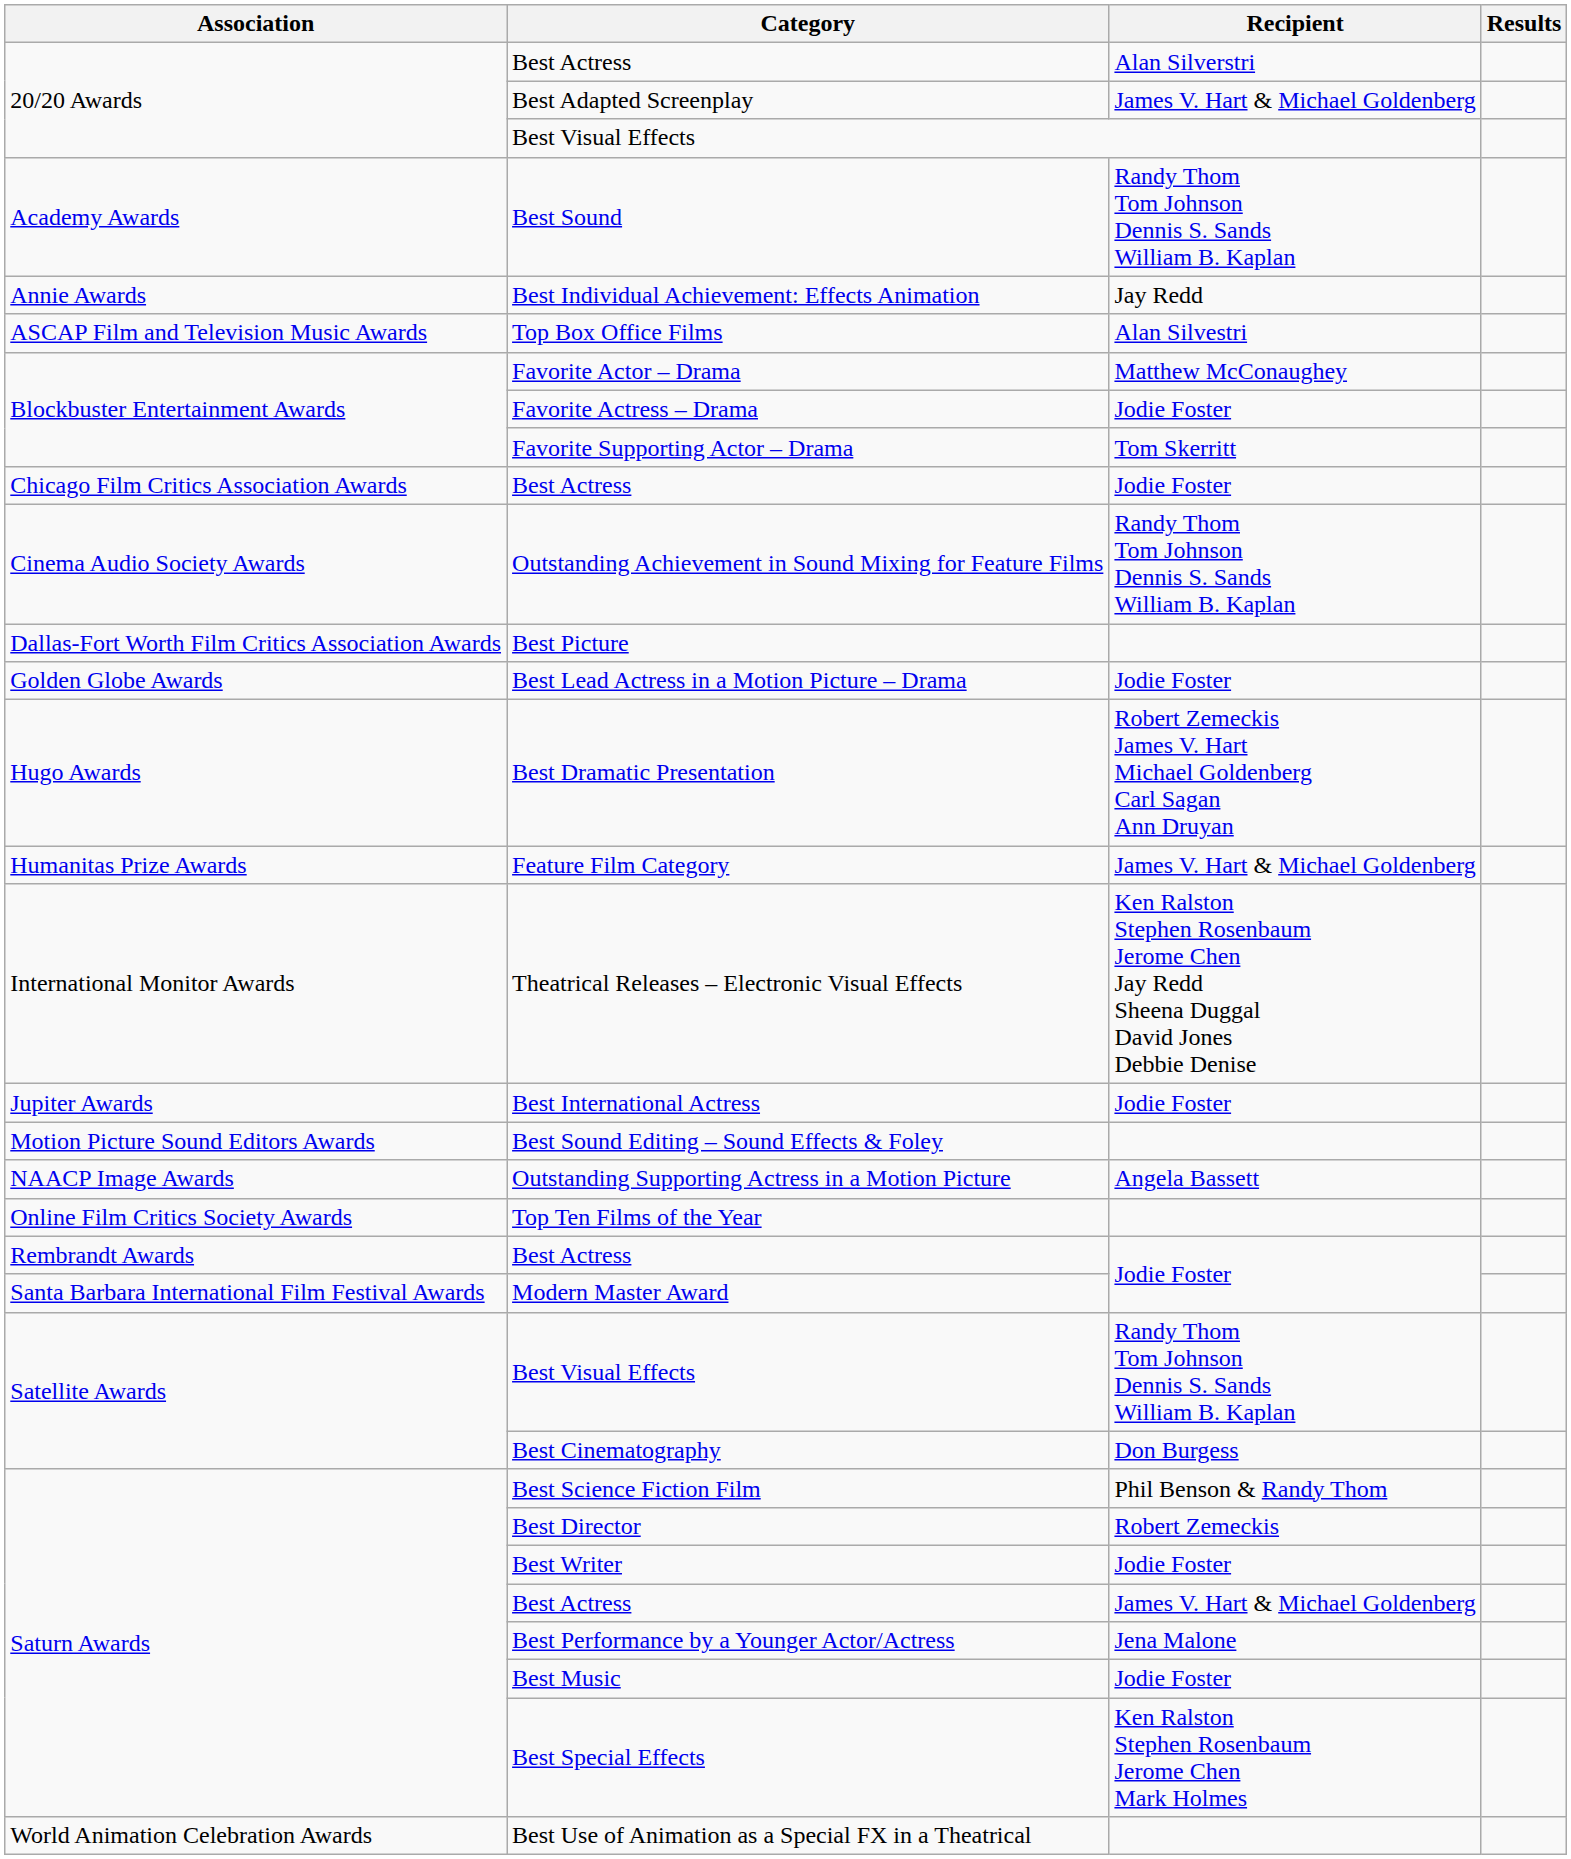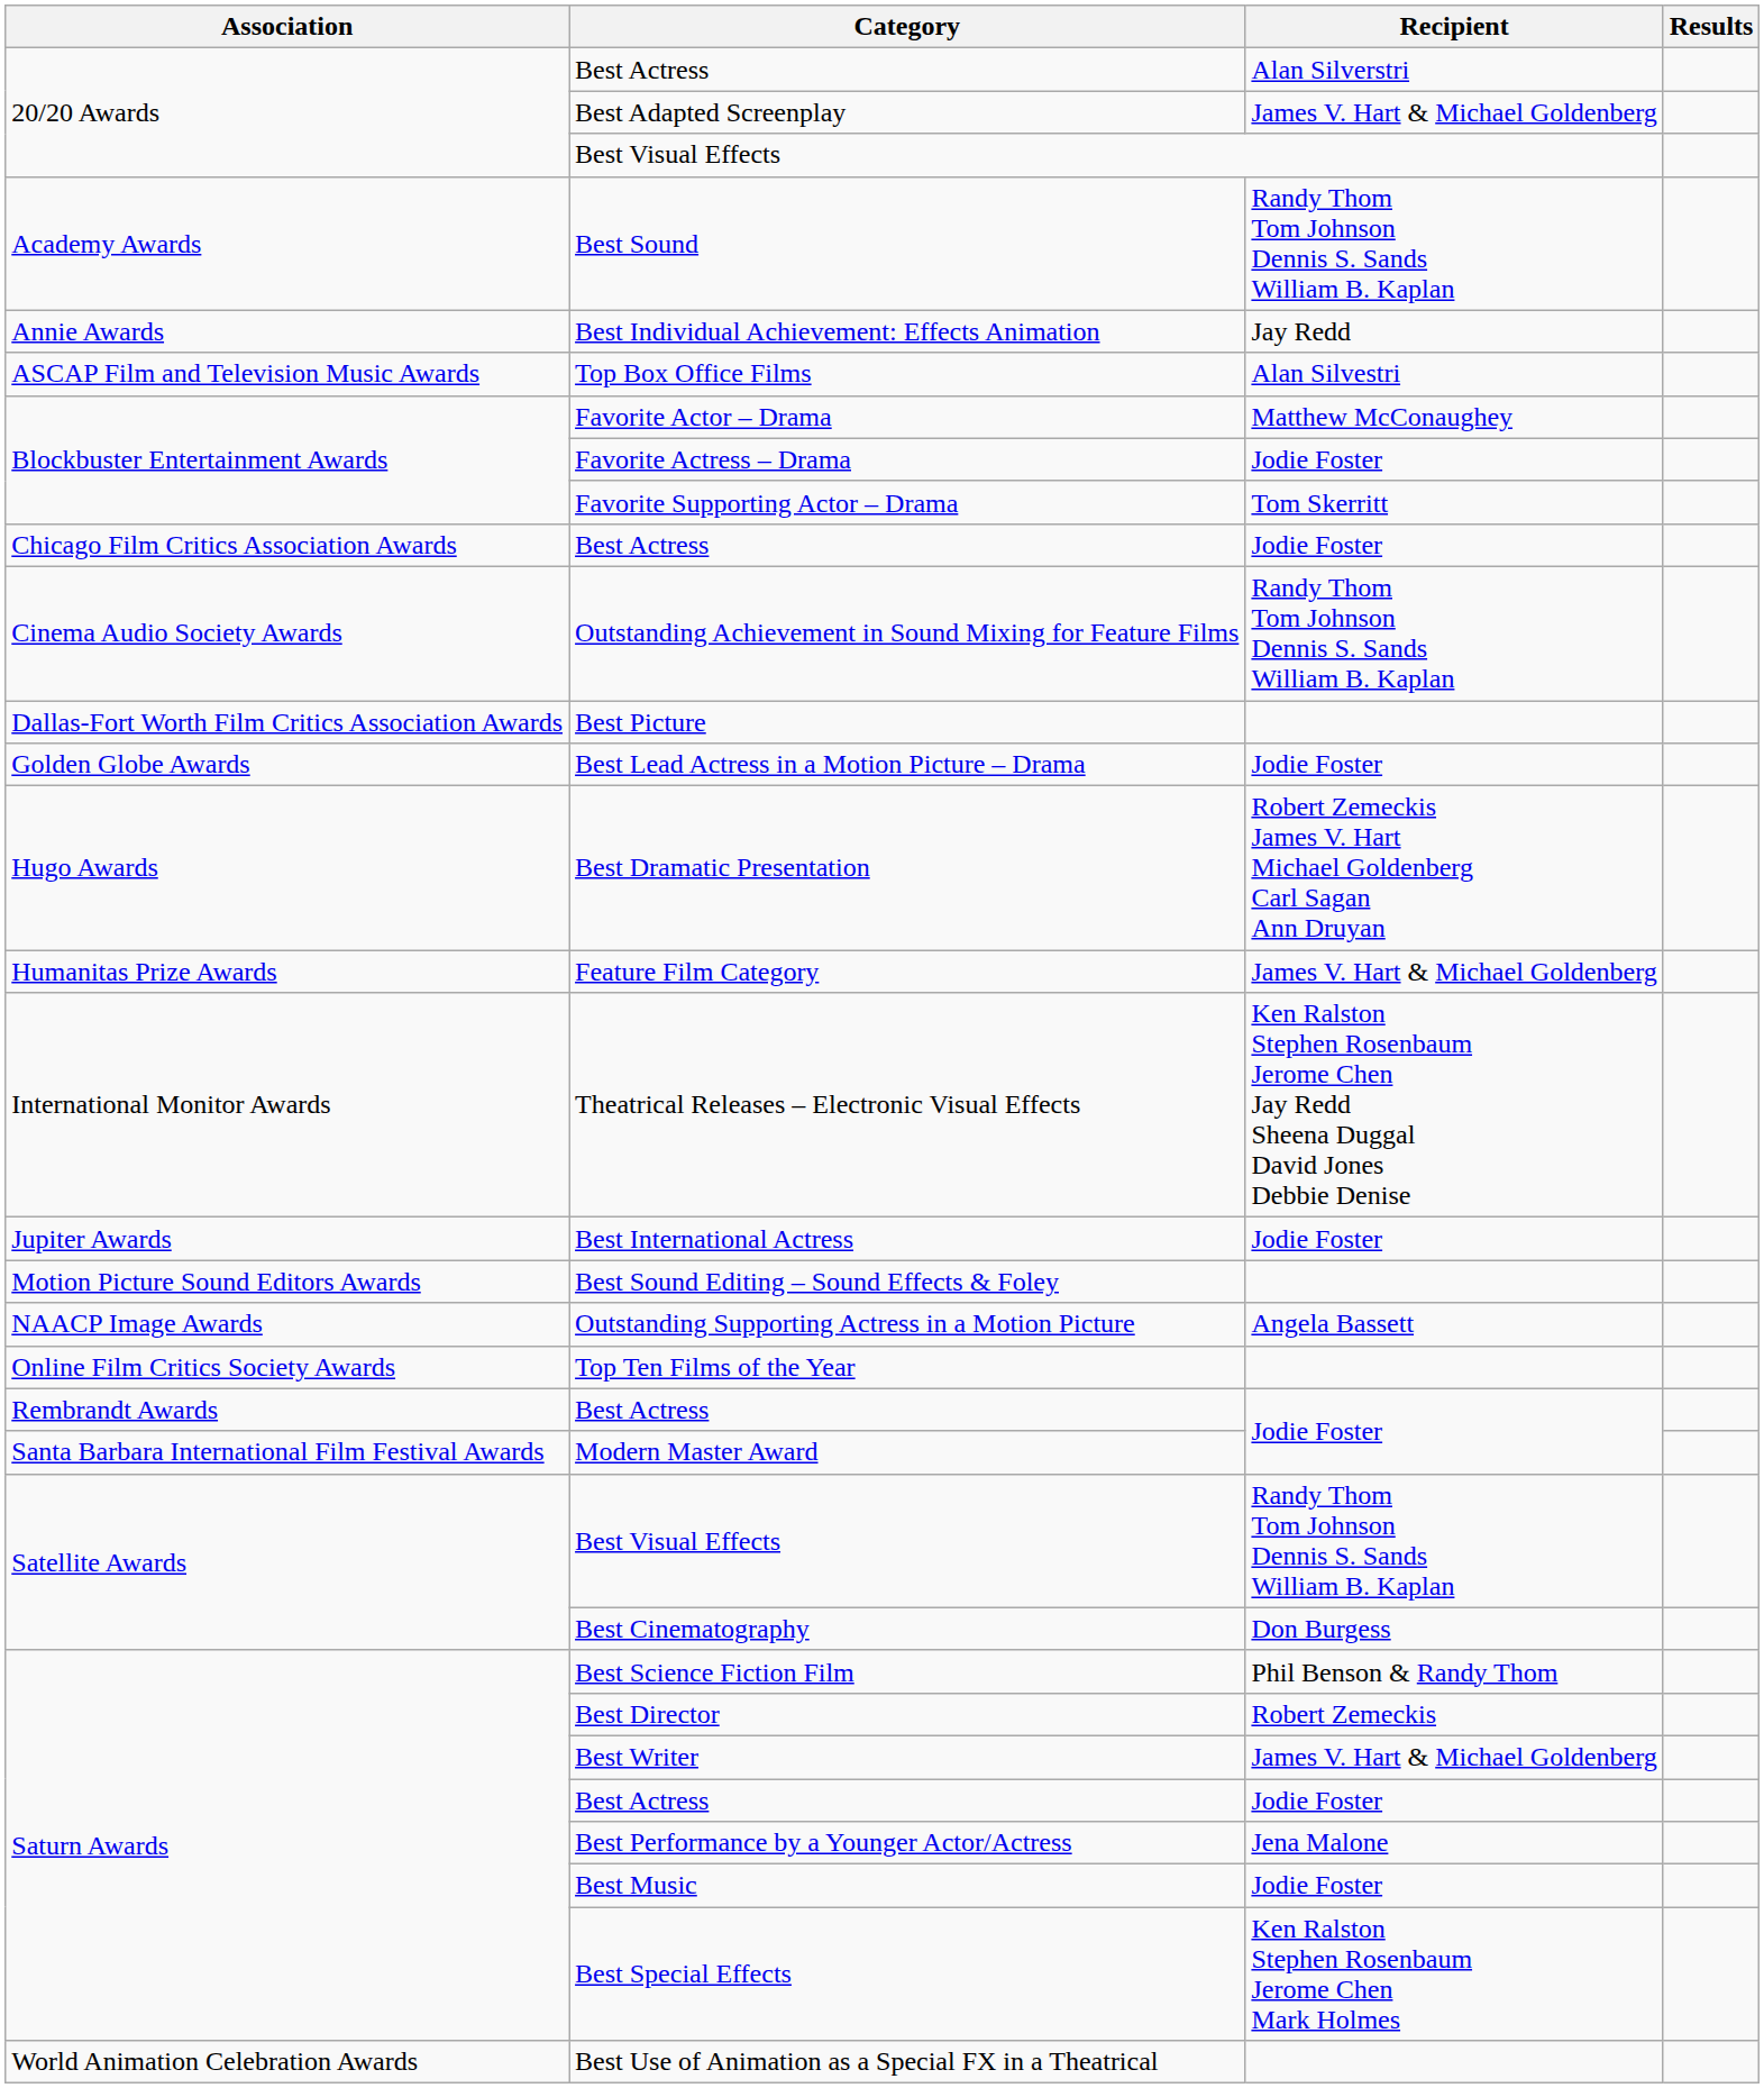Best Writer | Recipient: Jodie Foster -> James V. Hart & Michael Goldenberg
Saturn Awards / Best Actress | Recipient: James V. Hart & Michael Goldenberg -> Jodie Foster
